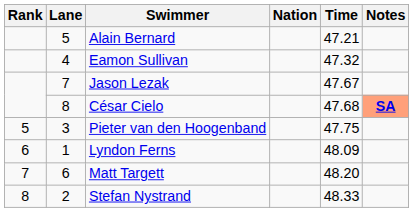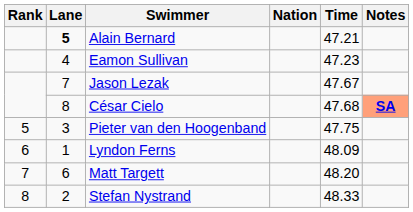Alain Bernard | Lane: normal -> bold
Eamon Sullivan | Time: 47.32 -> 47.23
